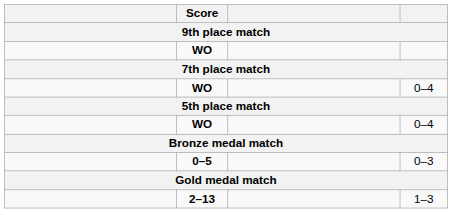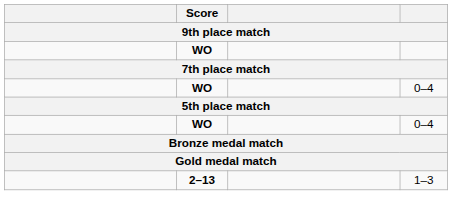- row: 0–5 | 0–3
